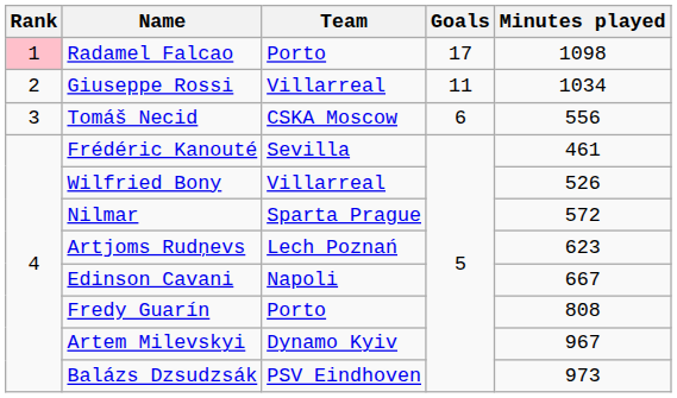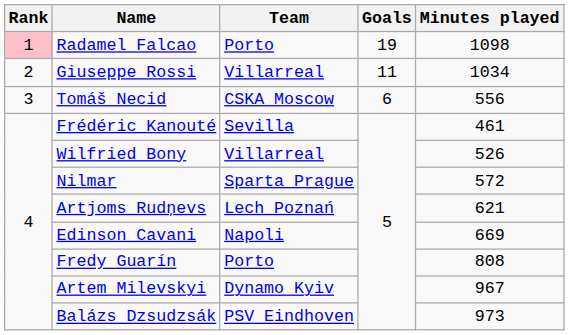Radamel Falcao | Goals: 17 -> 19
Artjoms Rudņevs | Minutes played: 623 -> 621
Edinson Cavani | Minutes played: 667 -> 669
